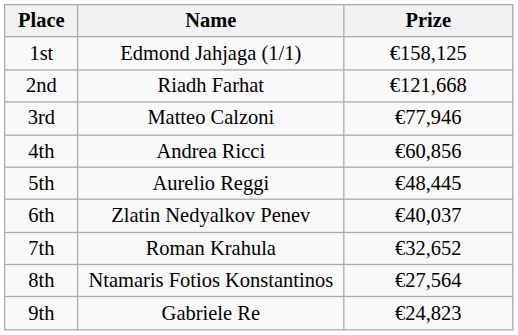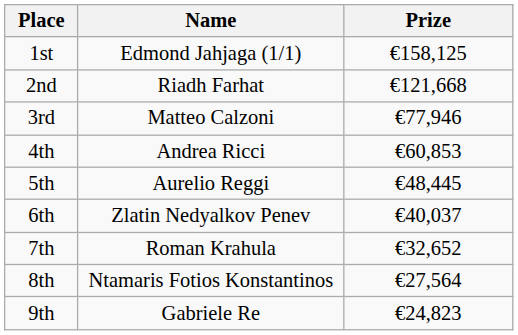4th | Prize: €60,856 -> €60,853
